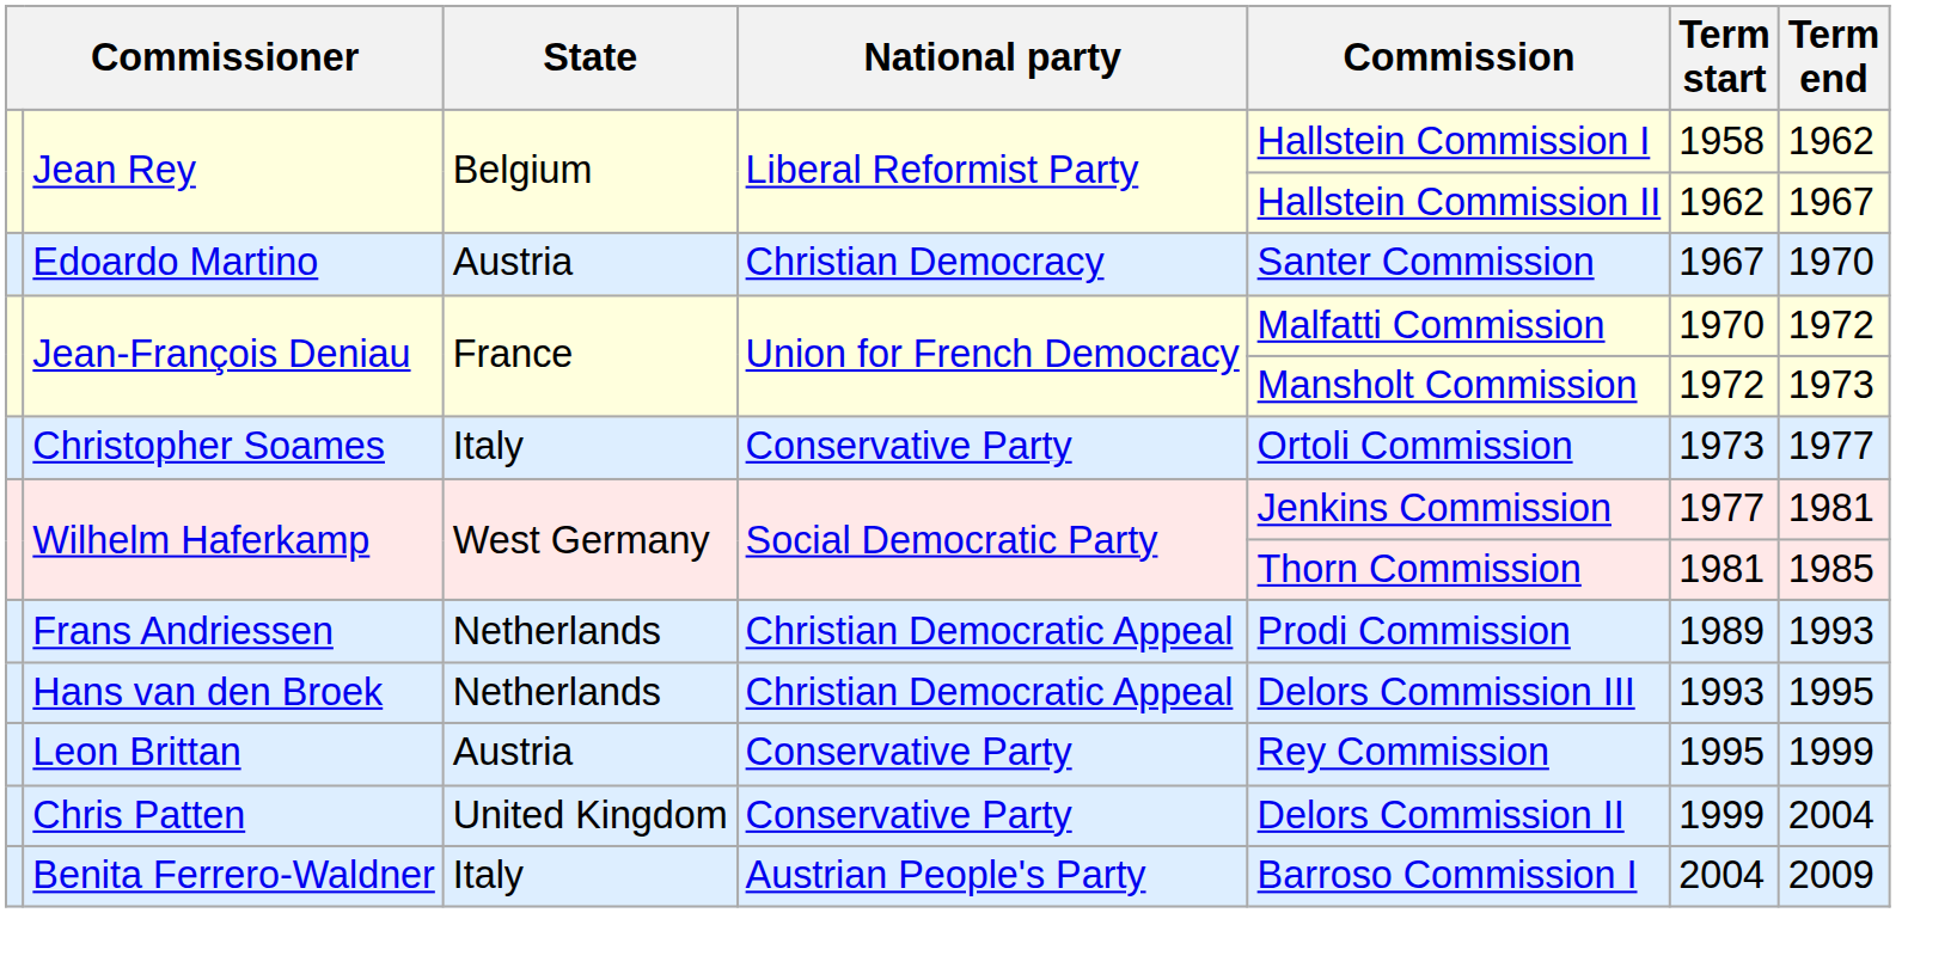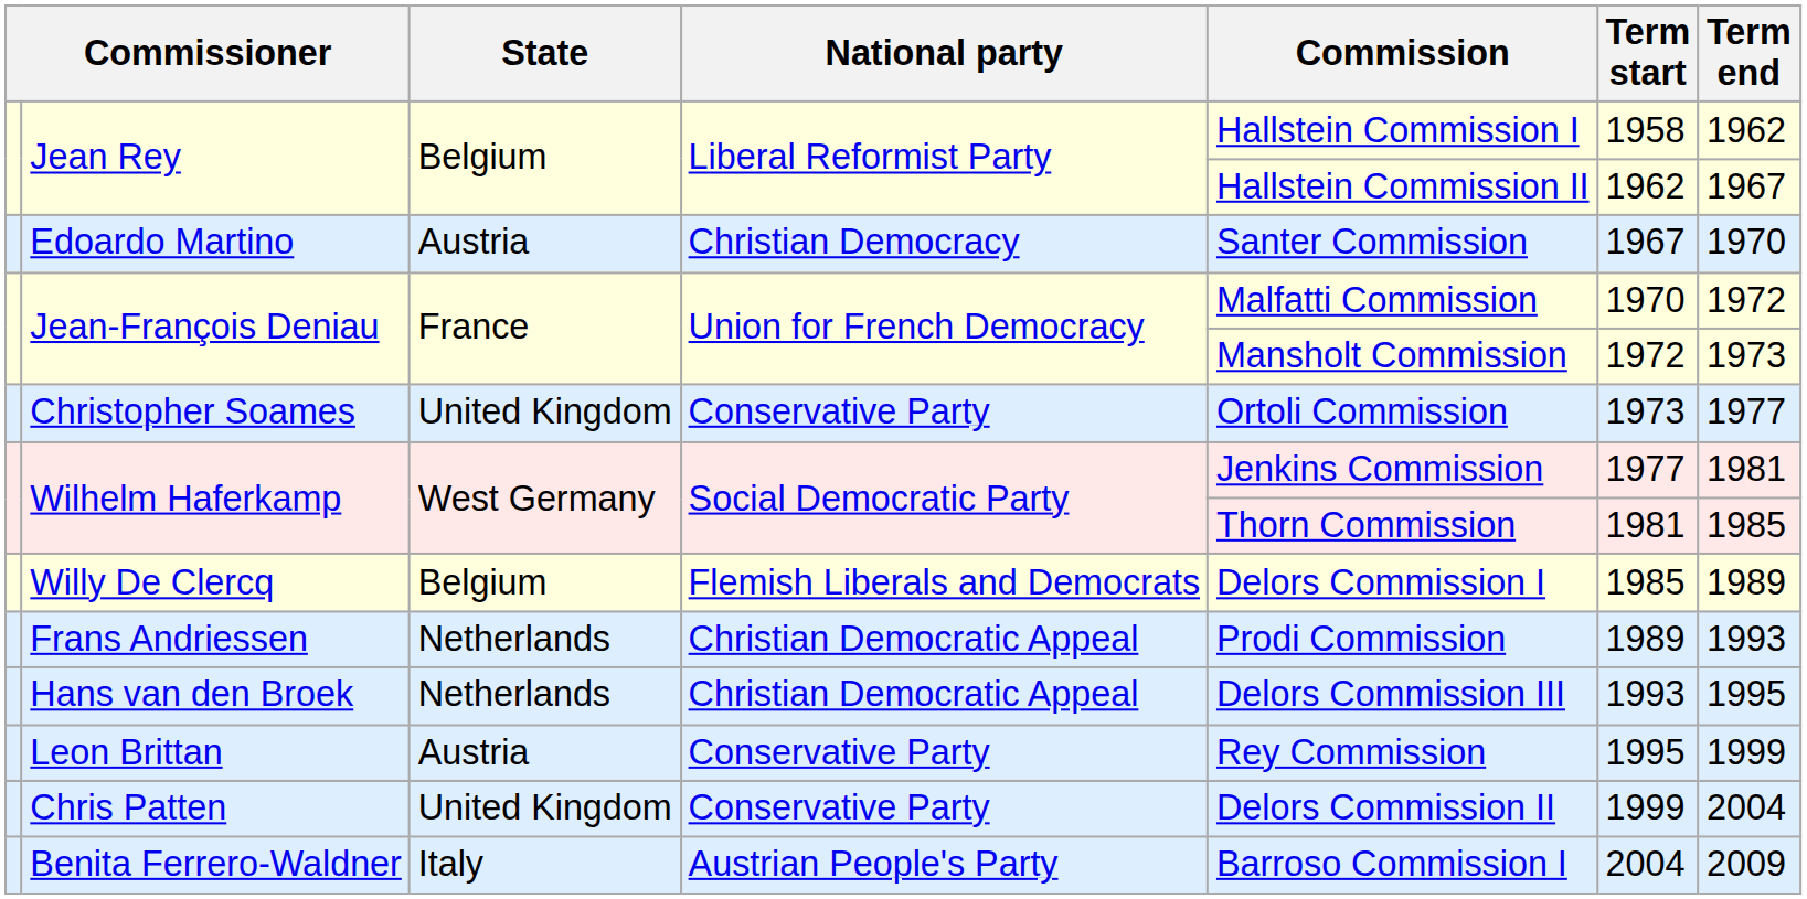Christopher Soames | State: Italy -> United Kingdom
+ row: Willy De Clercq | Belgium | Flemish Liberals and Democrats | Delors Commission I | 1985 | 1989
